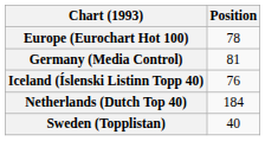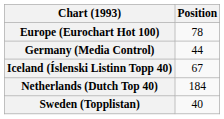Germany (Media Control) | Position: 81 -> 44
Iceland (Íslenski Listinn Topp 40) | Position: 76 -> 67
